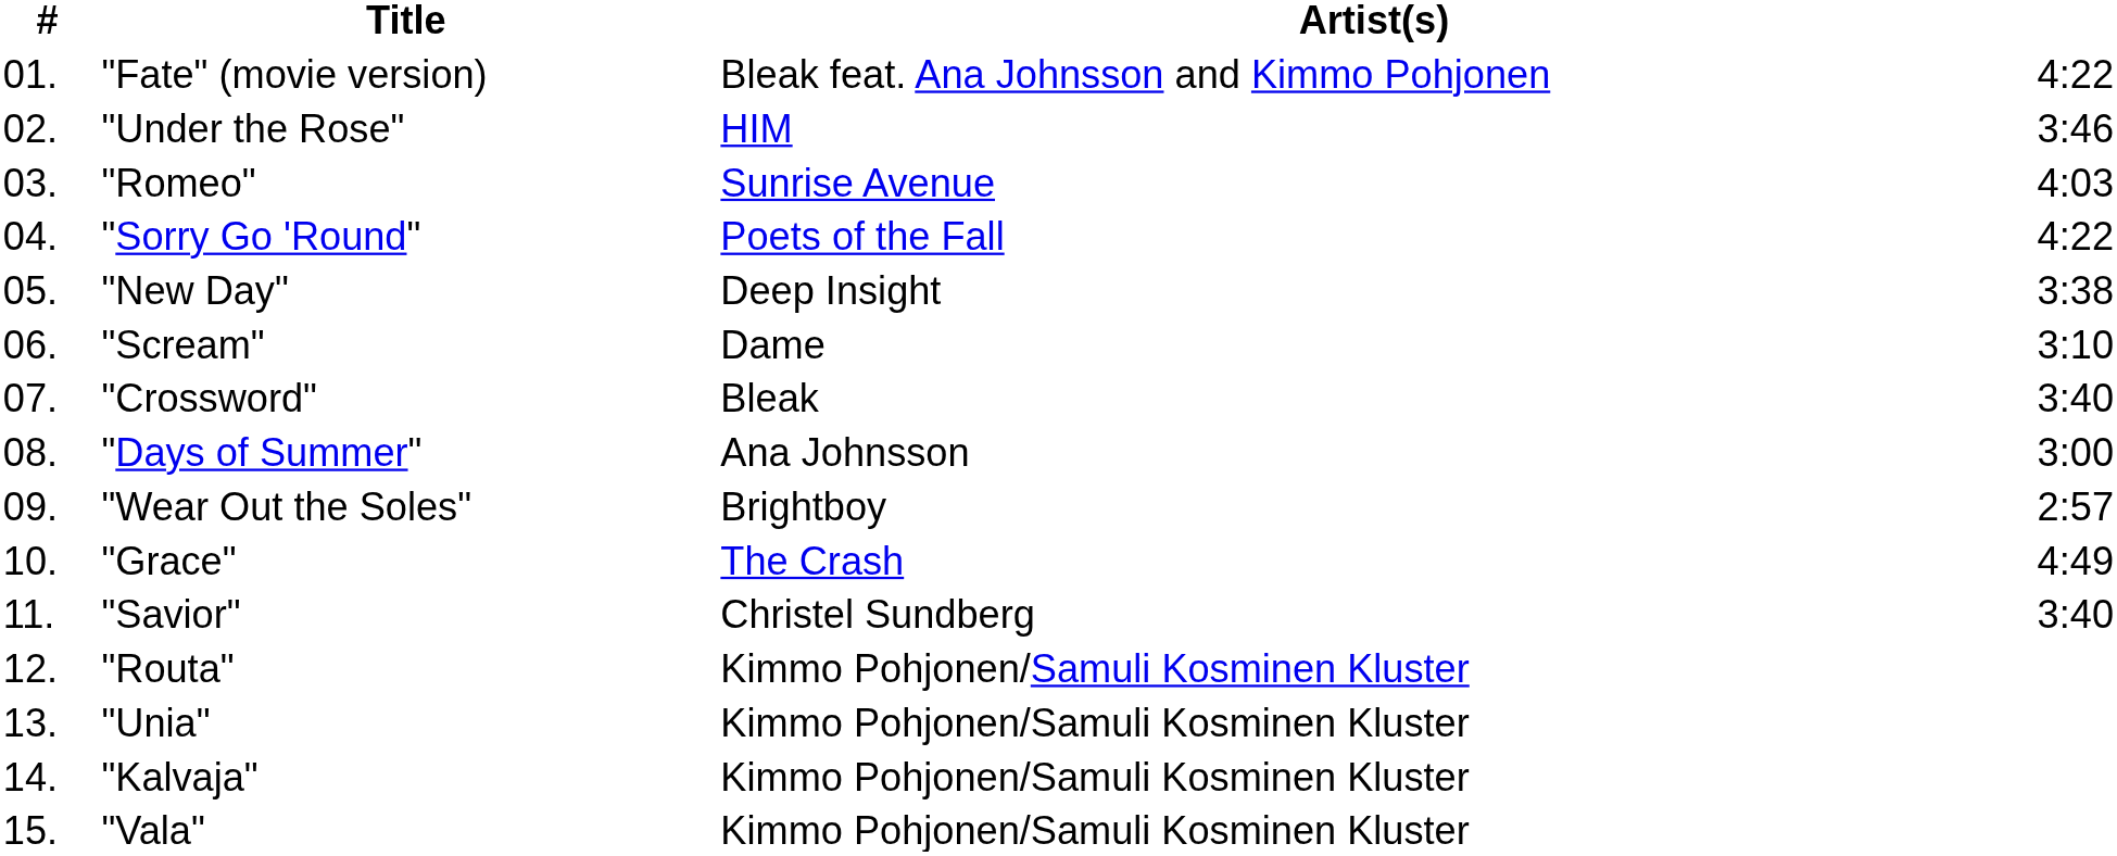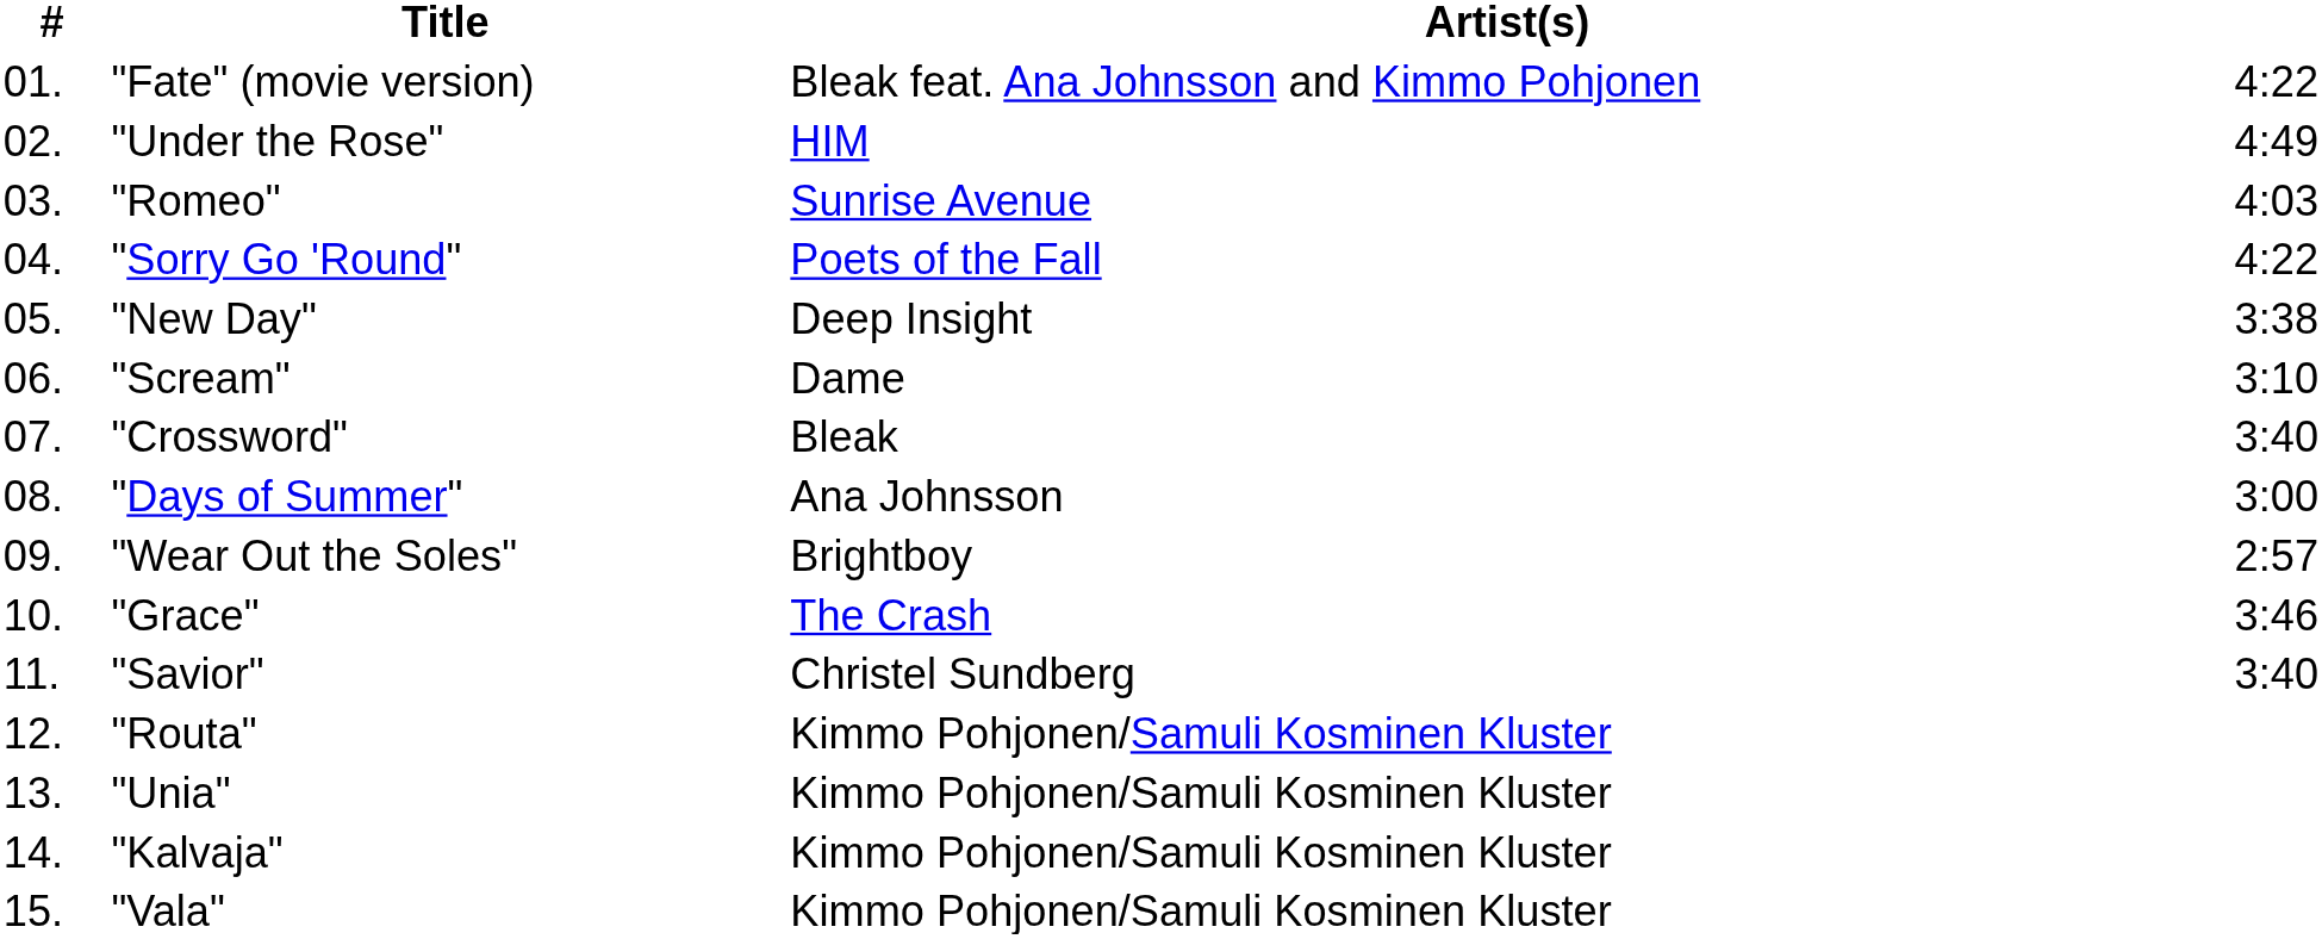"Under the Rose" | column 4: 3:46 -> 4:49
"Grace" | column 4: 4:49 -> 3:46
